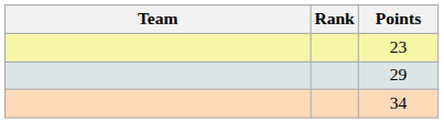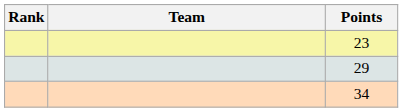columns swapped: Rank <-> Team
